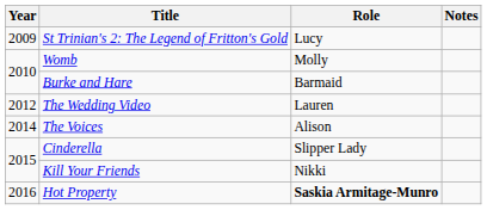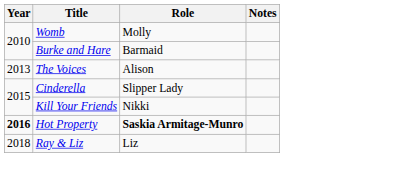- row: 2009 | St Trinian's 2: The Legend of Fritton's Gold | Lucy
- row: 2012 | The Wedding Video | Lauren
The Voices | Year: 2014 -> 2013
Hot Property | Year: normal -> bold
+ row: 2018 | Ray & Liz | Liz
